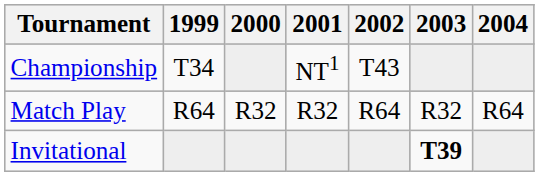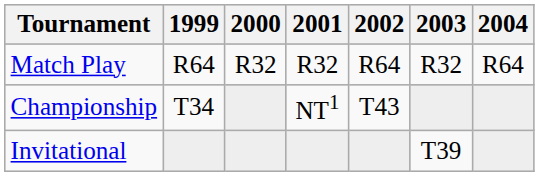rows swapped: Match Play <-> Championship
Invitational | 2003: bold -> normal
